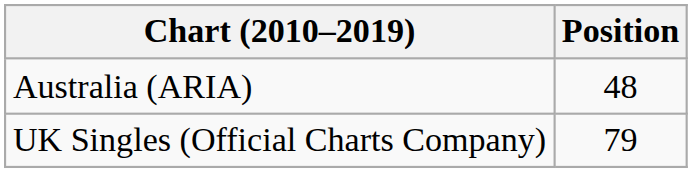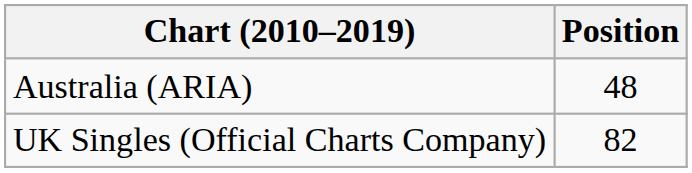UK Singles (Official Charts Company) | Position: 79 -> 82
